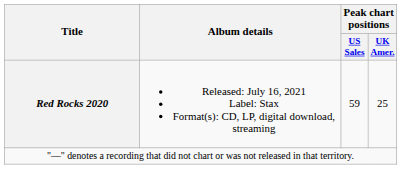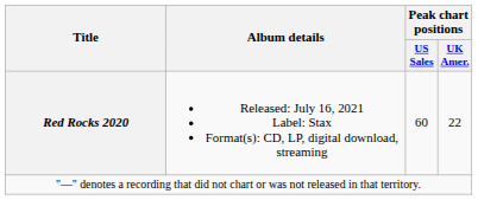Red Rocks 2020 | Peak chart positions / US Sales: 59 -> 60
Red Rocks 2020 | Peak chart positions / UK Amer.: 25 -> 22
